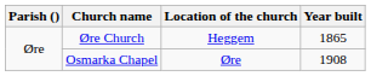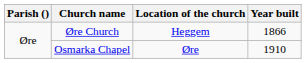Øre Church | Year built: 1865 -> 1866
Osmarka Chapel | Year built: 1908 -> 1910
